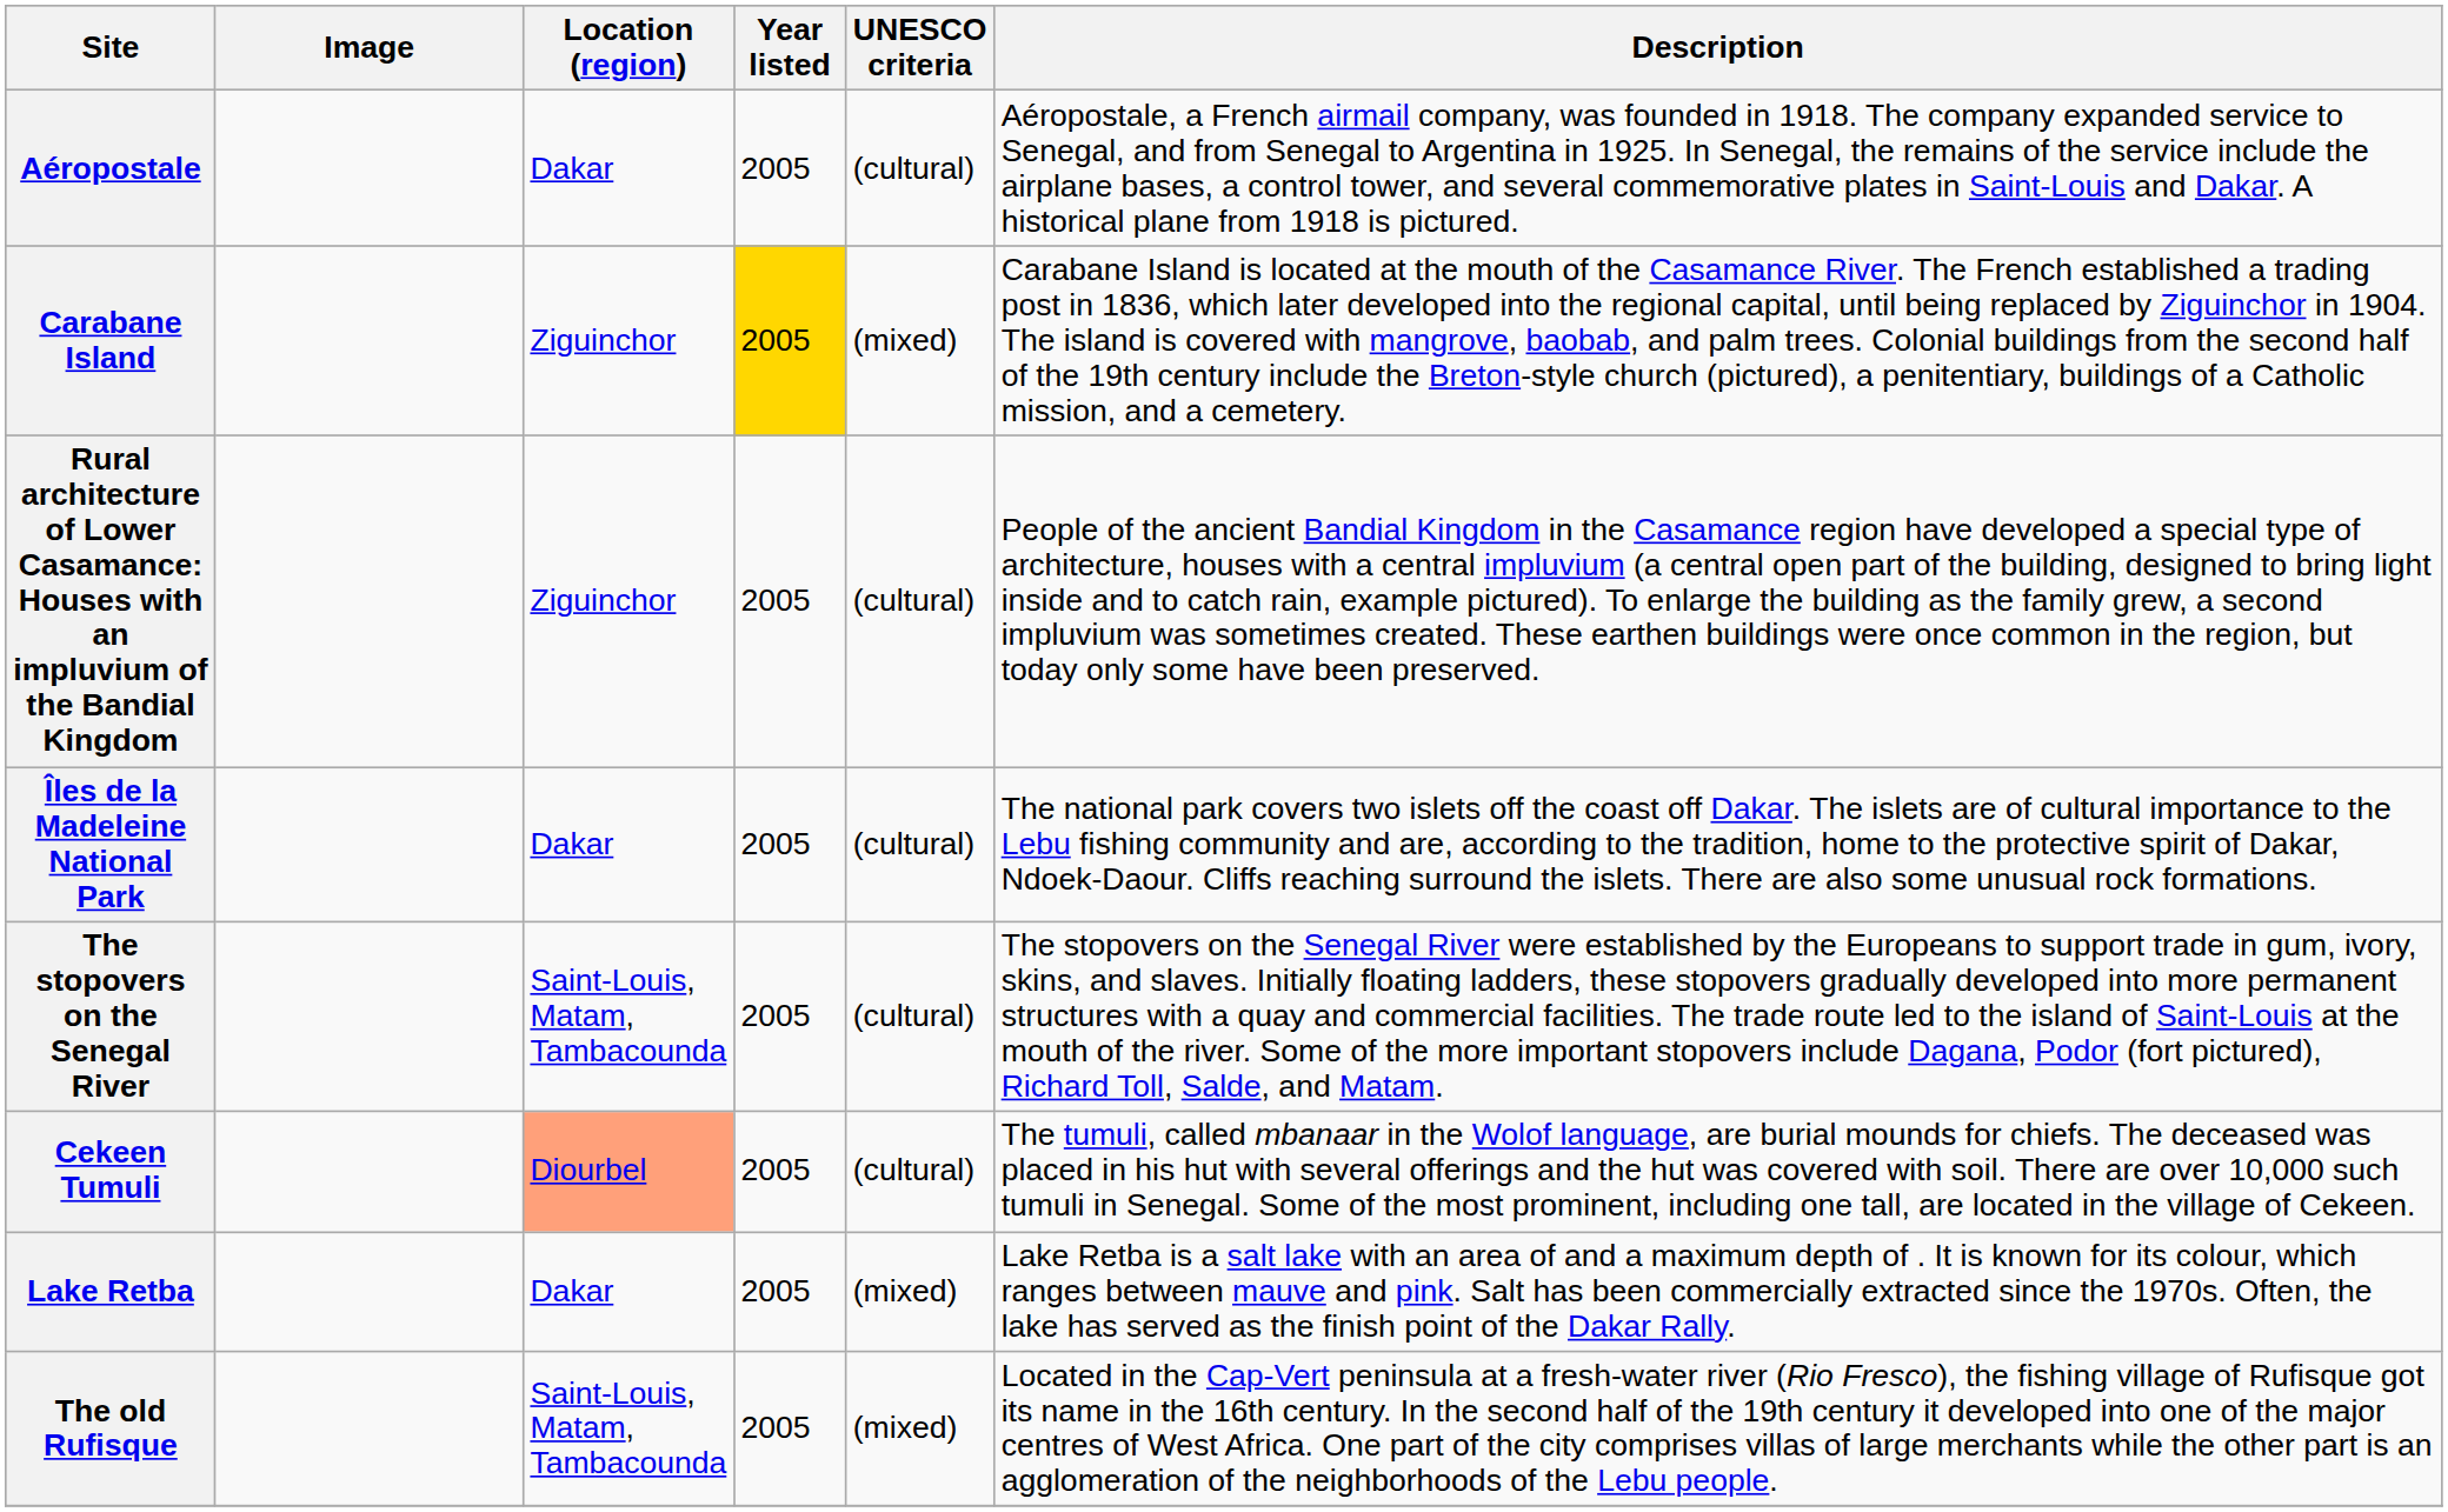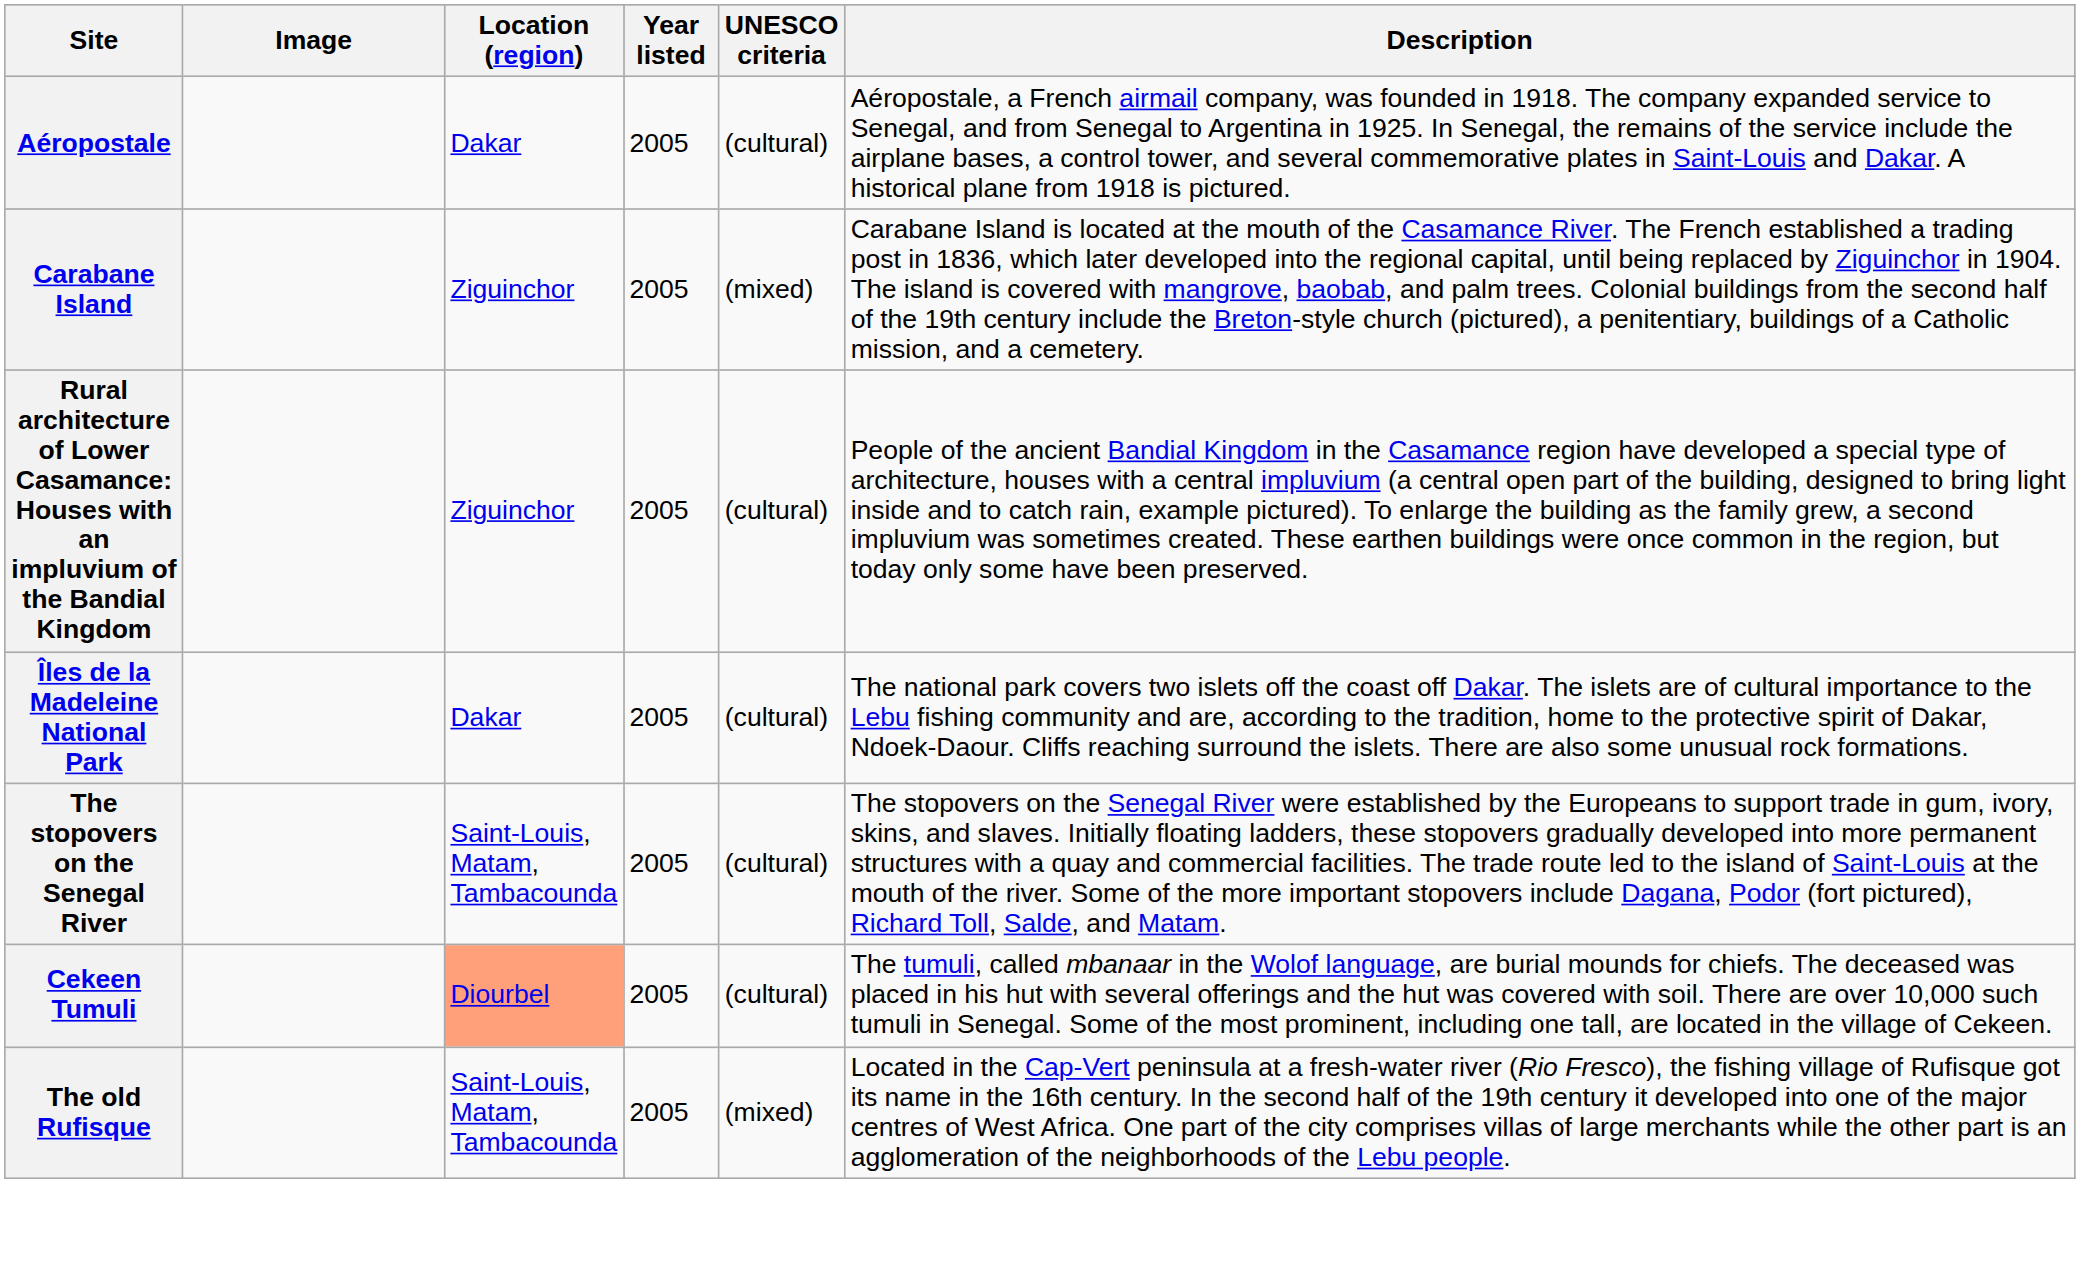Carabane Island | Year listed: gold background -> no background
- row: Lake Retba | Dakar | 2005 | (mixed) | Lake Retba is a salt lake with an area of and a maximum depth of . It is known for its colour, which ranges between mauve and pink. Salt has been commercially extracted since the 1970s. Often, the lake has served as the finish point of the Dakar Rally.
